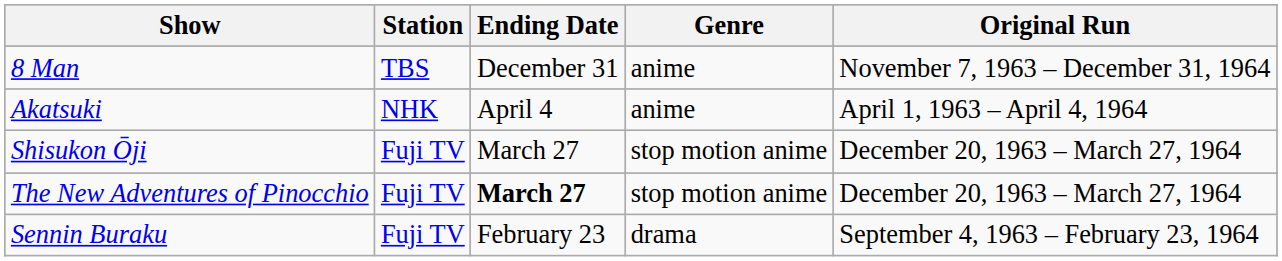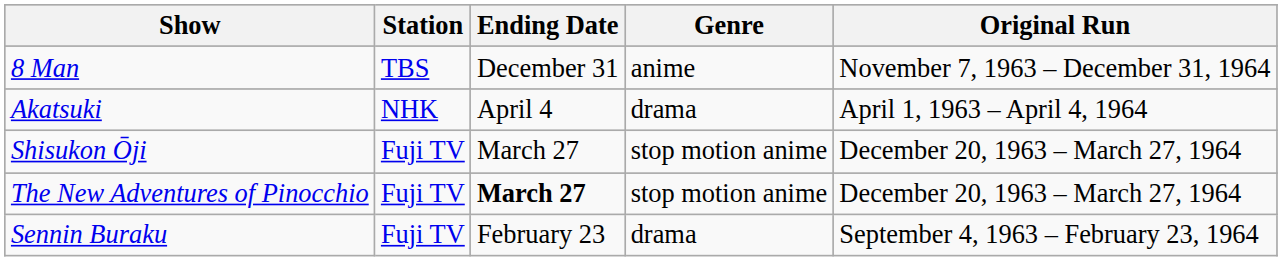Akatsuki | Genre: anime -> drama
